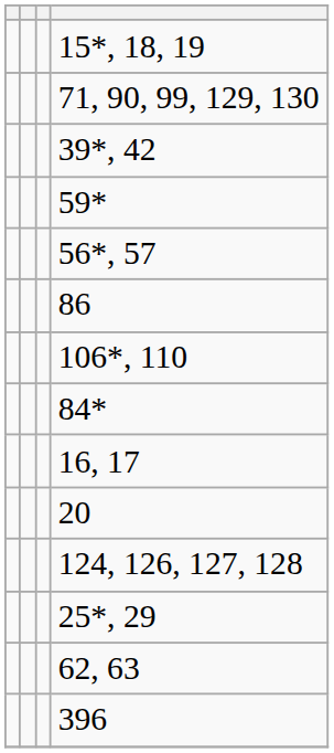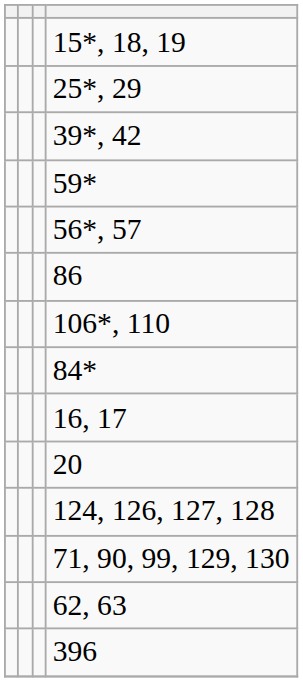rows swapped: 25*, 29 <-> 71, 90, 99, 129, 130
